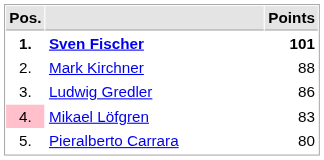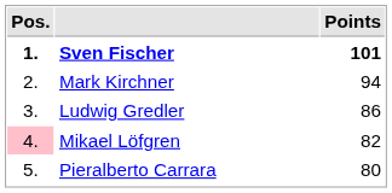Mark Kirchner | Points: 88 -> 94
Mikael Löfgren | Points: 83 -> 82
